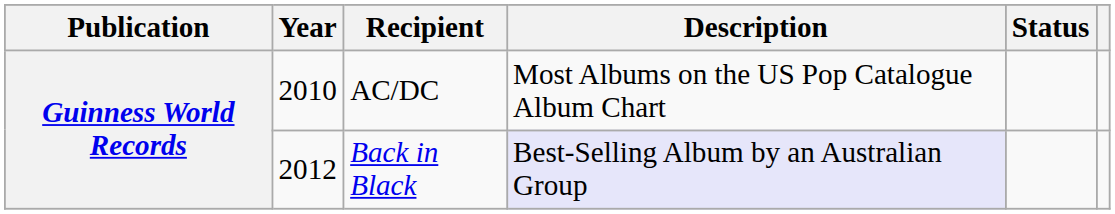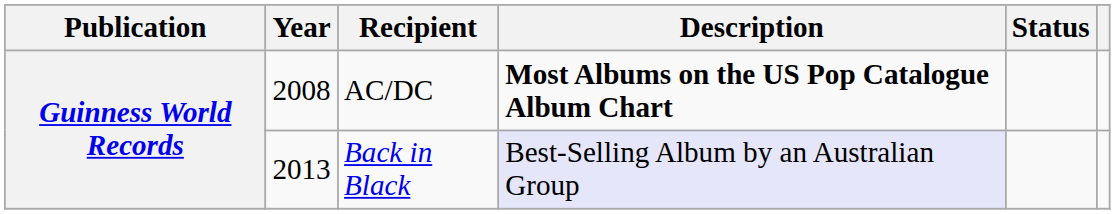AC/DC | Year: 2010 -> 2008
AC/DC | Description: normal -> bold
Back in Black | Year: 2012 -> 2013
